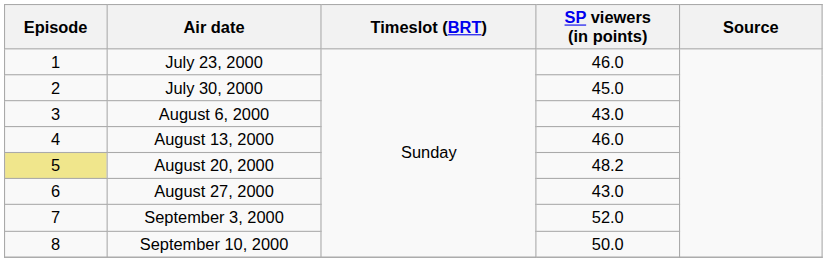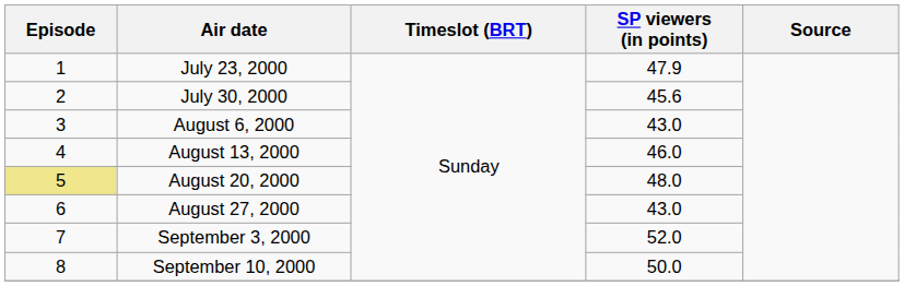July 23, 2000 | SP viewers (in points): 46.0 -> 47.9
July 30, 2000 | SP viewers (in points): 45.0 -> 45.6
August 20, 2000 | SP viewers (in points): 48.2 -> 48.0
